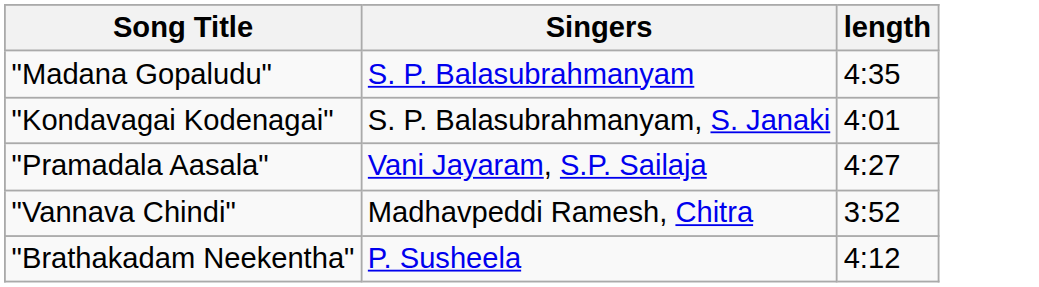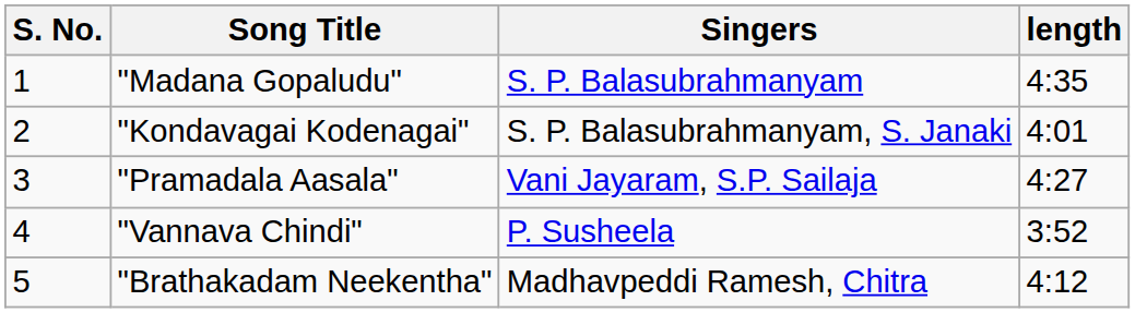+ column: S. No. | 1 | 2 | 3 | 4 | 5
"Vannava Chindi" | Singers: Madhavpeddi Ramesh, Chitra -> P. Susheela
"Brathakadam Neekentha" | Singers: P. Susheela -> Madhavpeddi Ramesh, Chitra
